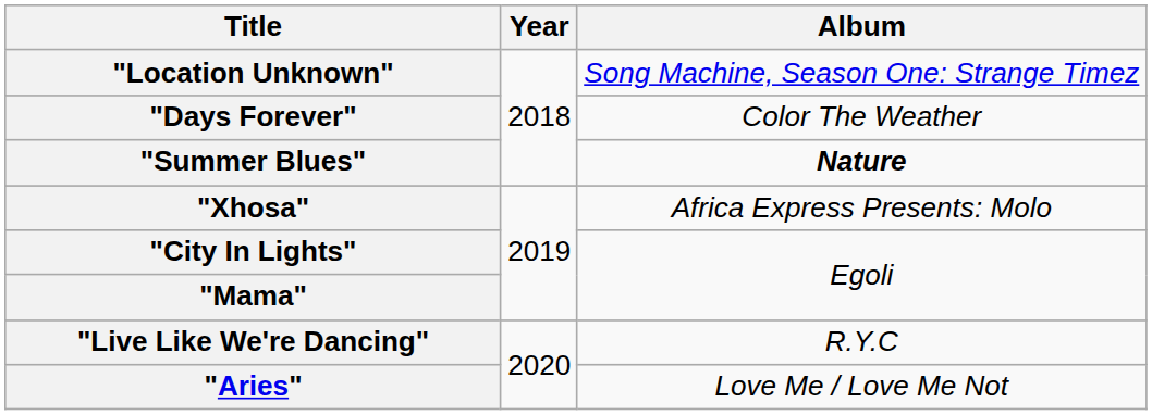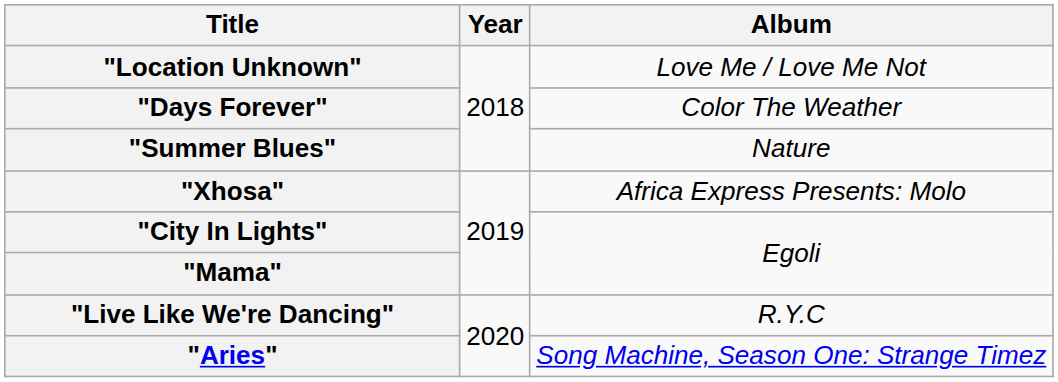"Location Unknown" | Album: Song Machine, Season One: Strange Timez -> Love Me / Love Me Not
"Summer Blues" | Album: bold -> normal
"Aries" | Album: Love Me / Love Me Not -> Song Machine, Season One: Strange Timez
